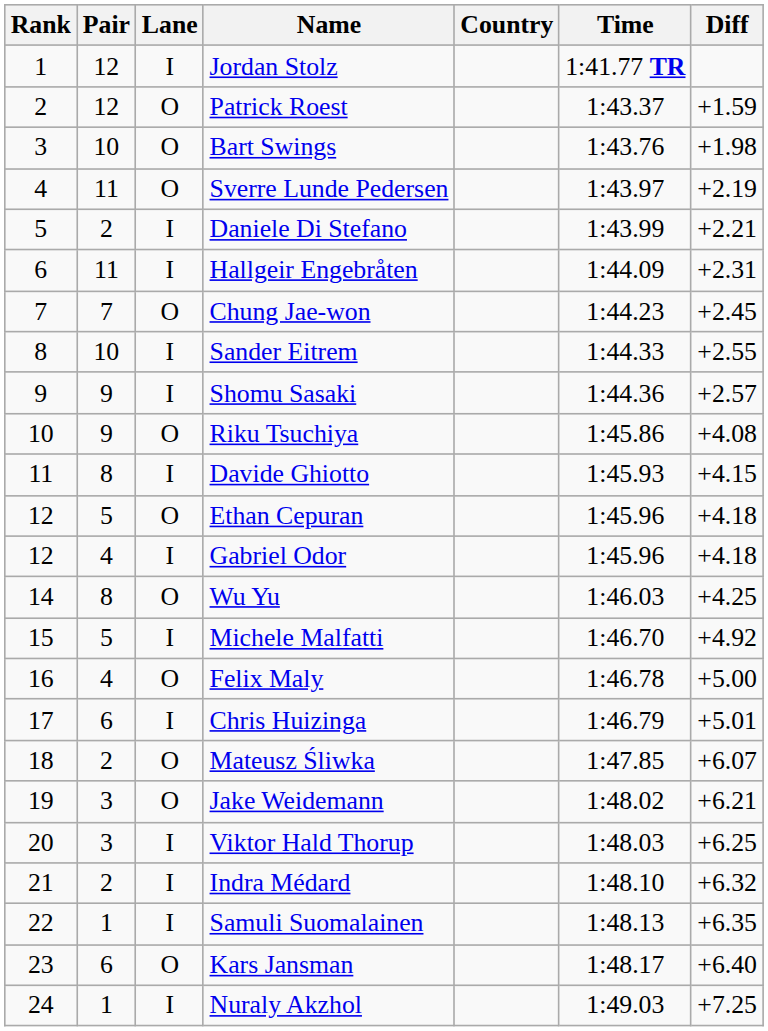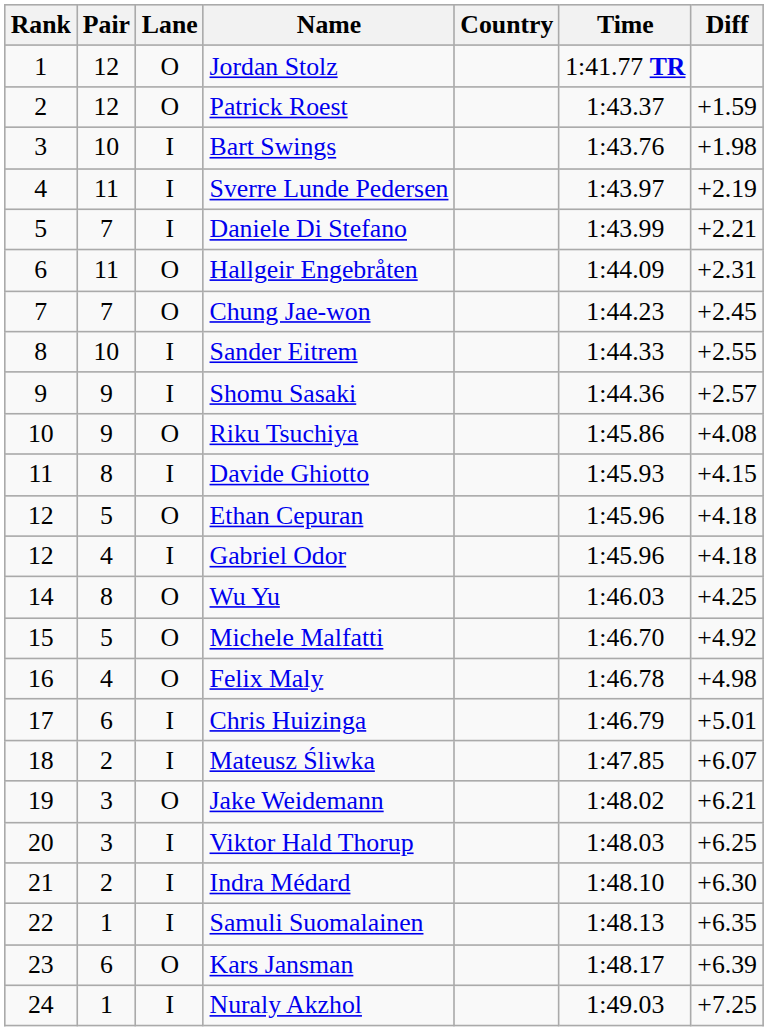Jordan Stolz | Lane: I -> O
Bart Swings | Lane: O -> I
Sverre Lunde Pedersen | Lane: O -> I
Daniele Di Stefano | Pair: 2 -> 7
Hallgeir Engebråten | Lane: I -> O
Michele Malfatti | Lane: I -> O
Felix Maly | Diff: +5.00 -> +4.98
Mateusz Śliwka | Lane: O -> I
Indra Médard | Diff: +6.32 -> +6.30
Kars Jansman | Diff: +6.40 -> +6.39
